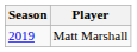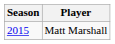Matt Marshall | Season: 2019 -> 2015
